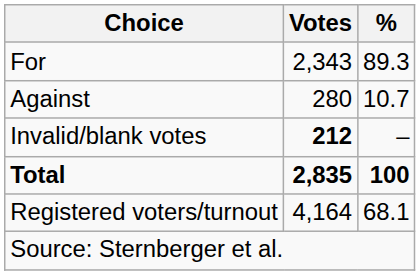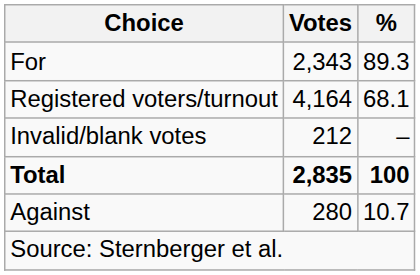rows swapped: Against <-> Registered voters/turnout
Invalid/blank votes | Votes: bold -> normal
